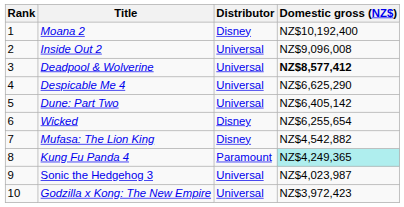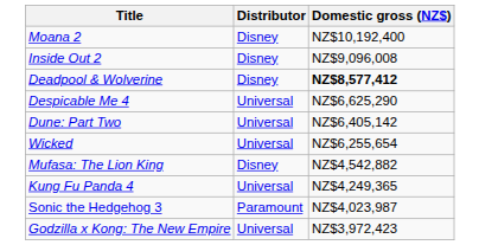- column: Rank | 1 | 2 | 3 | 4 | 5 | 6 | 7 | 8 | 9 | 10
Inside Out 2 | Distributor: Universal -> Disney
Deadpool & Wolverine | Distributor: Universal -> Disney
Wicked | Distributor: Disney -> Universal
Kung Fu Panda 4 | Distributor: Paramount -> Universal
Kung Fu Panda 4 | Domestic gross (NZ$): paleturquoise background -> no background
Sonic the Hedgehog 3 | Distributor: Universal -> Paramount
